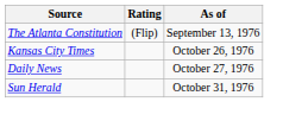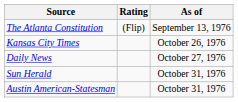+ row: Austin American-Statesman | October 31, 1976
